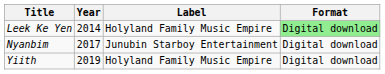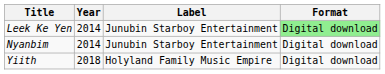Leek Ke Yen | Label: Holyland Family Music Empire -> Junubin Starboy Entertainment
Nyanbim | Year: 2017 -> 2014
Yiith | Year: 2019 -> 2018
